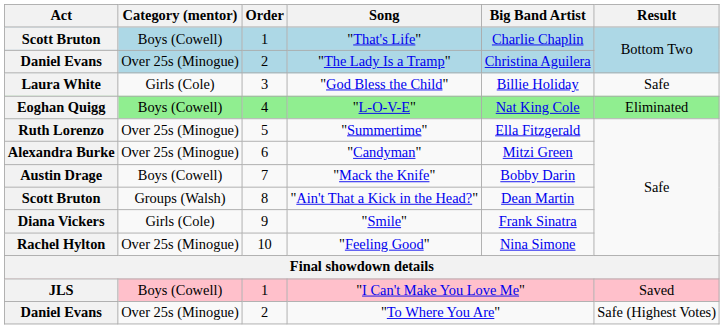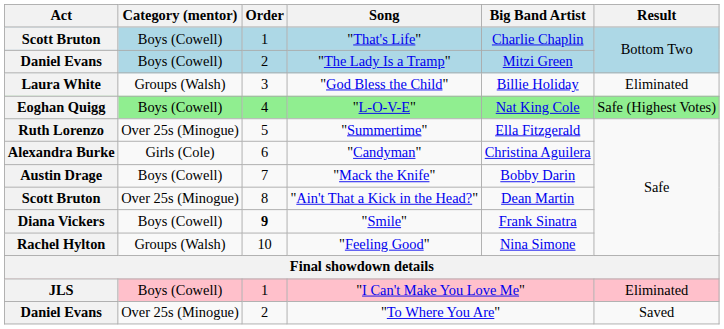"The Lady Is a Tramp" | Category (mentor): Over 25s (Minogue) -> Boys (Cowell)
"The Lady Is a Tramp" | Big Band Artist: Christina Aguilera -> Mitzi Green
"God Bless the Child" | Category (mentor): Girls (Cole) -> Groups (Walsh)
"God Bless the Child" | Result: Safe -> Eliminated
"L-O-V-E" | Result: Eliminated -> Safe (Highest Votes)
"Candyman" | Category (mentor): Over 25s (Minogue) -> Girls (Cole)
"Candyman" | Big Band Artist: Mitzi Green -> Christina Aguilera
"Ain't That a Kick in the Head?" | Category (mentor): Groups (Walsh) -> Over 25s (Minogue)
"Smile" | Category (mentor): Girls (Cole) -> Boys (Cowell)
"Smile" | Order: normal -> bold
"Feeling Good" | Category (mentor): Over 25s (Minogue) -> Groups (Walsh)
"I Can't Make You Love Me" | Result: Saved -> Eliminated
"To Where You Are" | Result: Safe (Highest Votes) -> Saved
